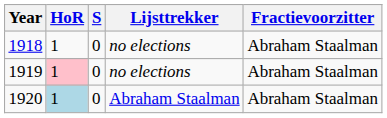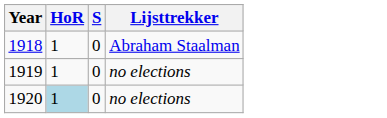- column: Fractievoorzitter | Abraham Staalman | Abraham Staalman | Abraham Staalman
1918 | Lijsttrekker: no elections -> Abraham Staalman
1919 | HoR: pink background -> no background
1920 | Lijsttrekker: Abraham Staalman -> no elections
